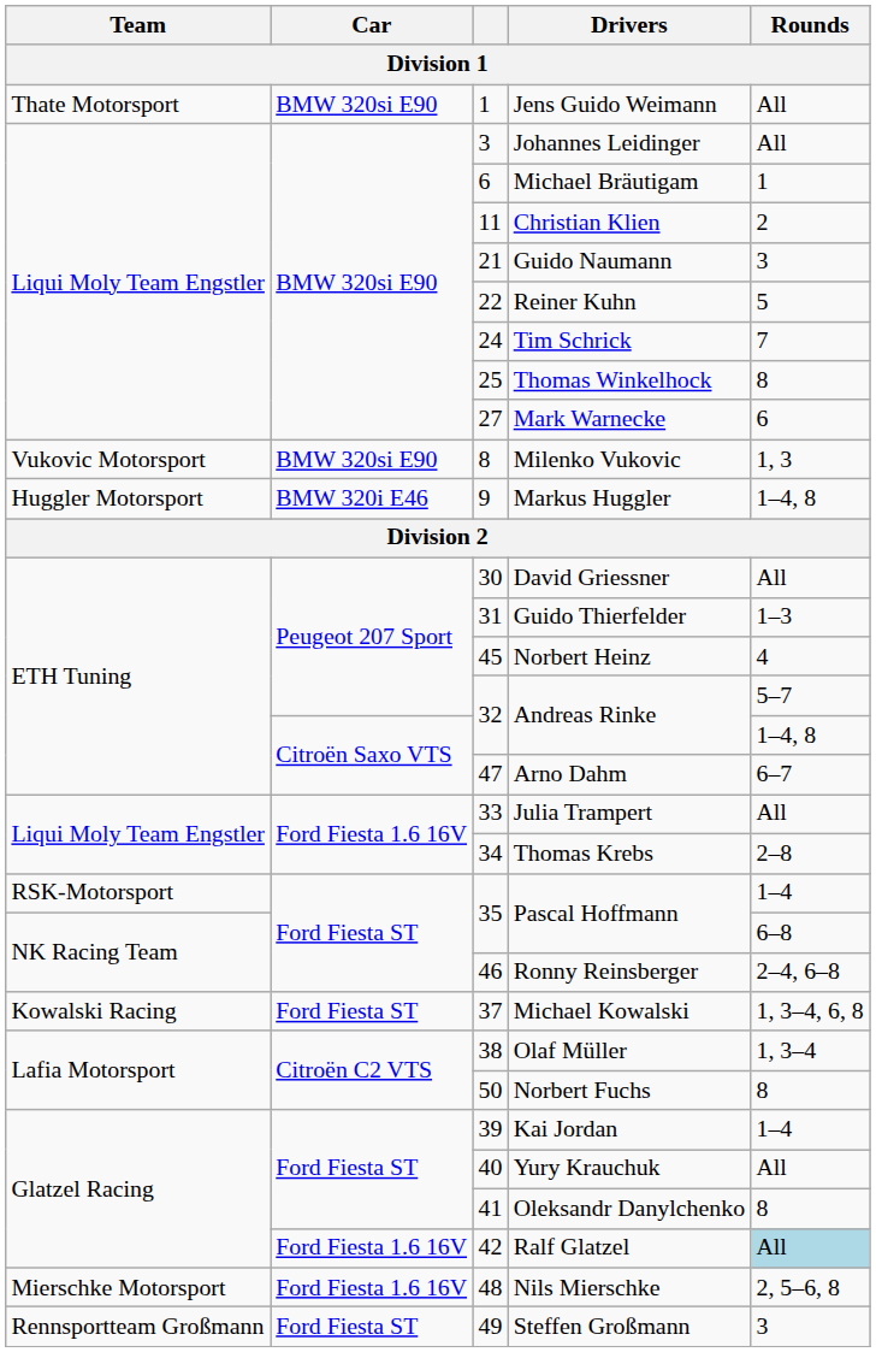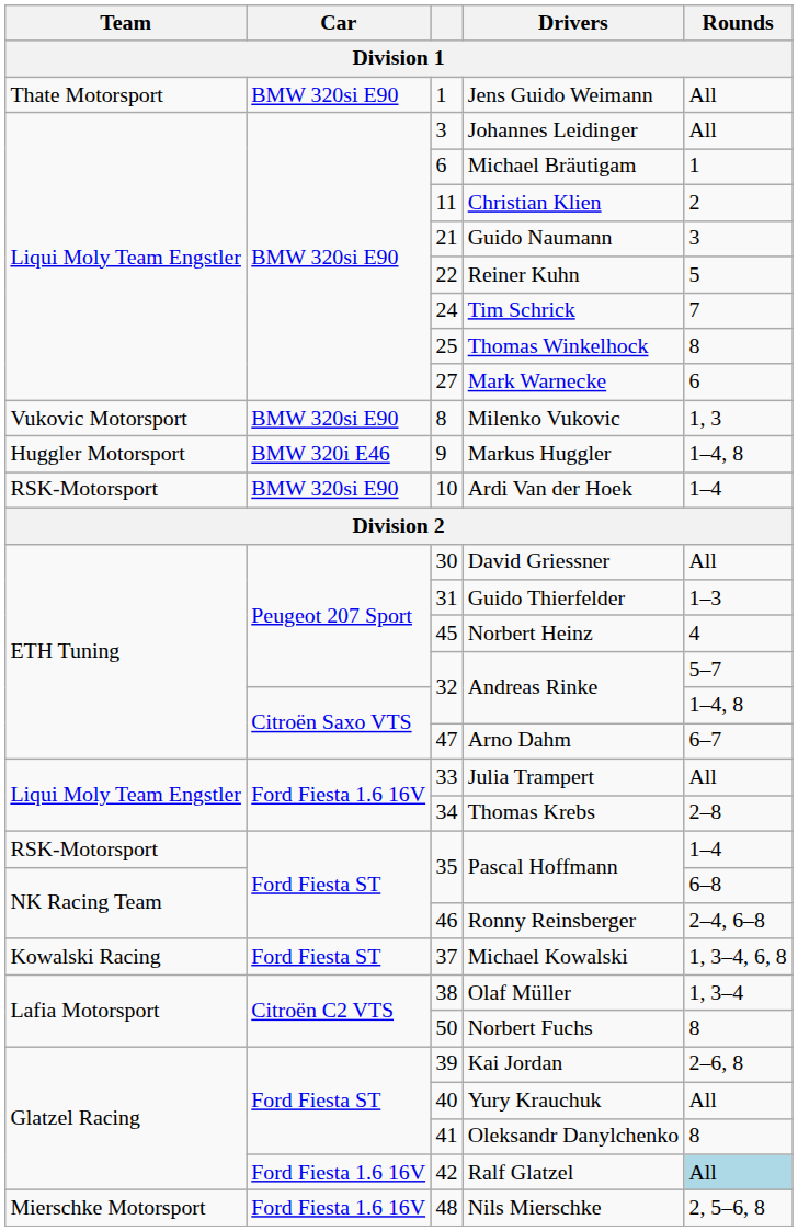+ row: RSK-Motorsport | BMW 320si E90 | 10 | Ardi Van der Hoek | 1–4
Kai Jordan | Rounds: 1–4 -> 2–6, 8
- row: Rennsportteam Großmann | Ford Fiesta ST | 49 | Steffen Großmann | 3
